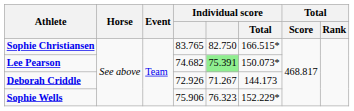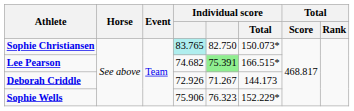Sophie Christiansen | column 4: no background -> paleturquoise background
Sophie Christiansen | Individual score / Total: 166.515* -> 150.073*
Lee Pearson | Individual score / Total: 150.073* -> 166.515*
